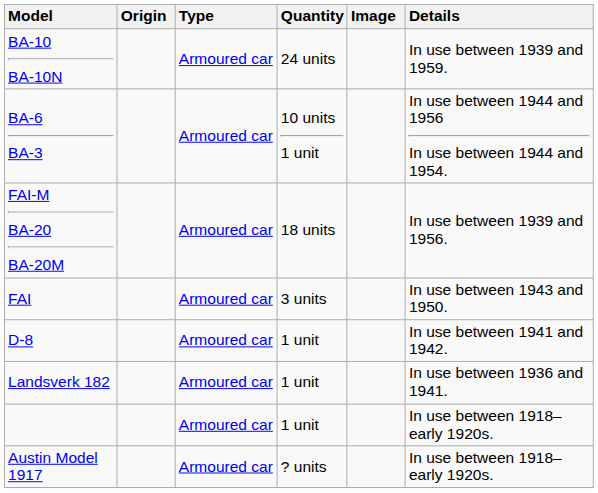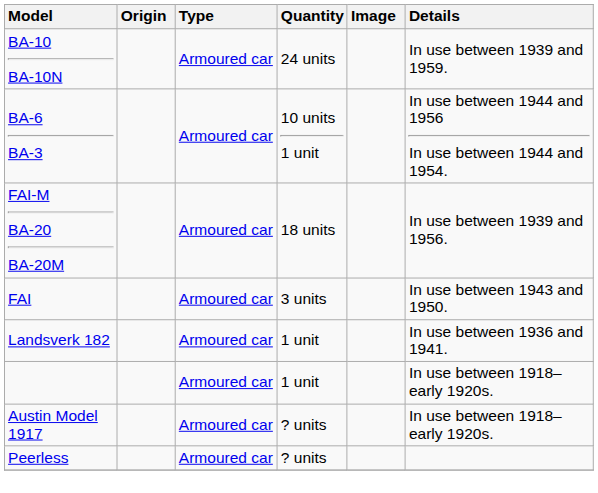- row: D-8 | Armoured car | 1 unit | In use between 1941 and 1942.
+ row: Peerless | Armoured car | ? units
